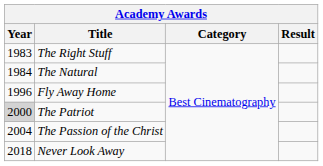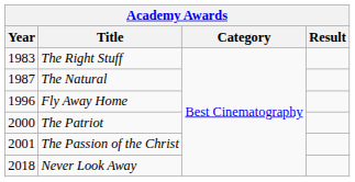The Natural | Year: 1984 -> 1987
The Patriot | Year: lightgrey background -> no background
The Passion of the Christ | Year: 2004 -> 2001
